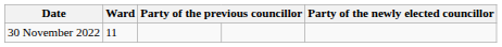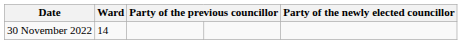30 November 2022 | Ward: 11 -> 14
